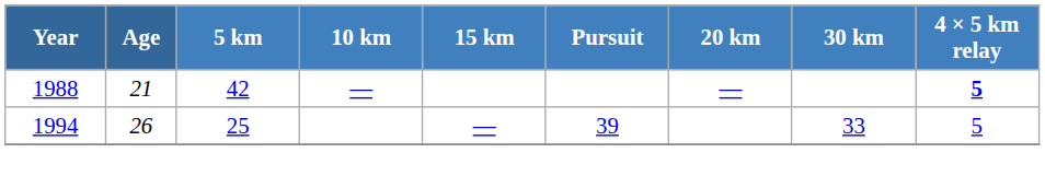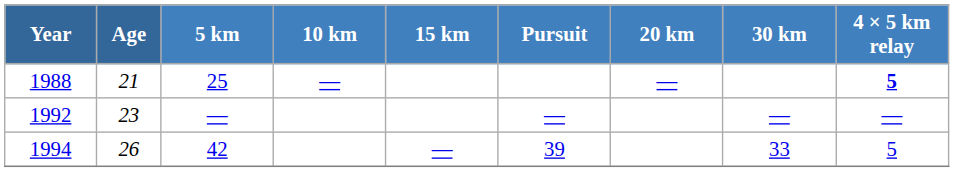1988 | 5 km: 42 -> 25
+ row: 1992 | 23 | — | — | — | —
1994 | 5 km: 25 -> 42
